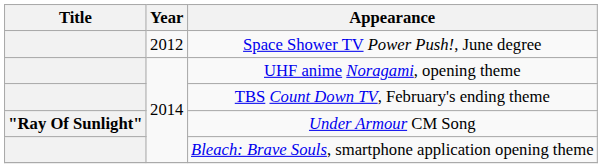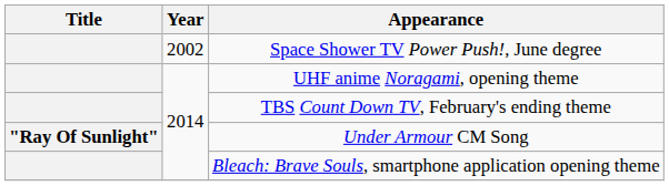Space Shower TV Power Push!, June degree | Year: 2012 -> 2002
